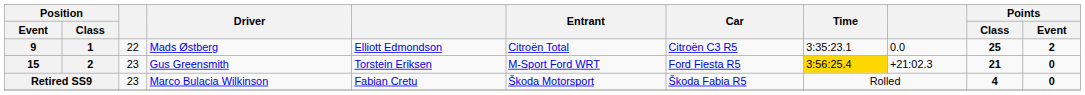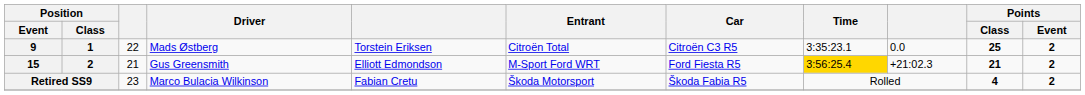9 | column 5: Elliott Edmondson -> Torstein Eriksen
15 | column 3: 23 -> 21
15 | column 5: Torstein Eriksen -> Elliott Edmondson
15 | Points / Event: 0 -> 2
Retired SS9 | Points / Event: 0 -> 2
